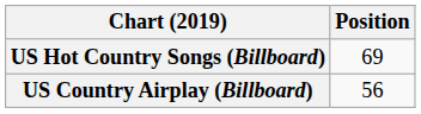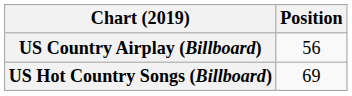rows swapped: US Country Airplay (Billboard) <-> US Hot Country Songs (Billboard)
